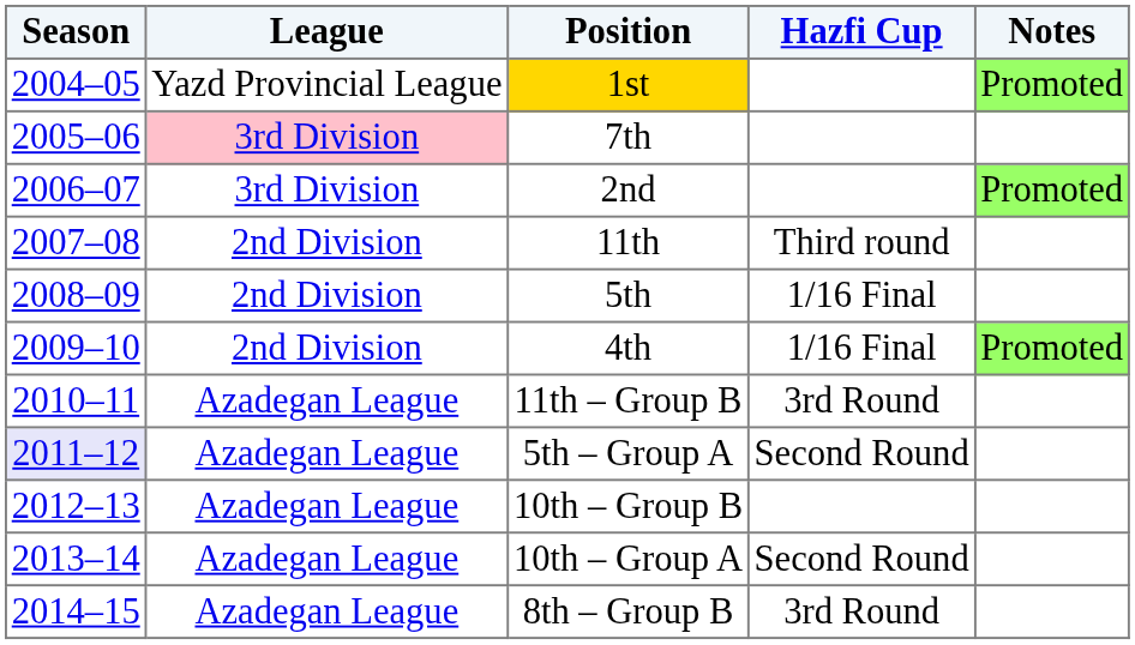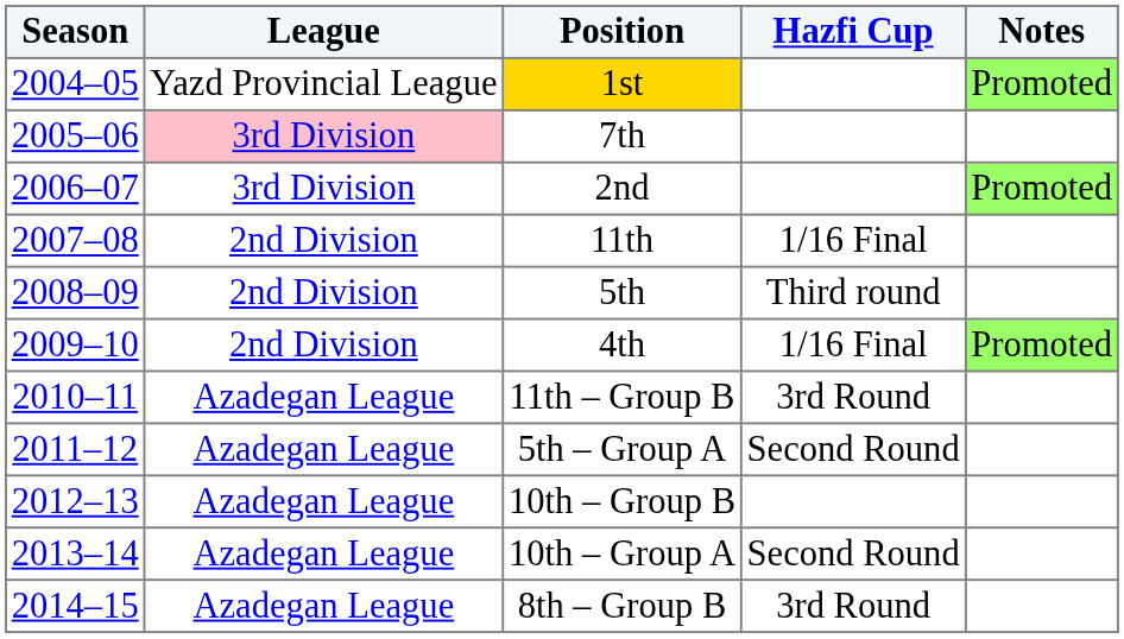11th | Hazfi Cup: Third round -> 1/16 Final
5th | Hazfi Cup: 1/16 Final -> Third round
5th – Group A | Season: lavender background -> no background
